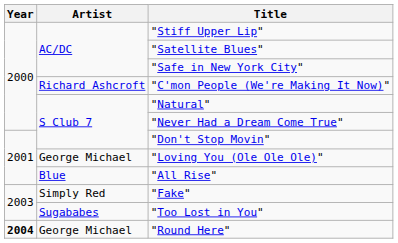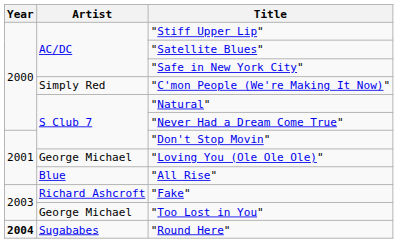"C'mon People (We're Making It Now)" | Artist: Richard Ashcroft -> Simply Red
"Fake" | Artist: Simply Red -> Richard Ashcroft
"Too Lost in You" | Artist: Sugababes -> George Michael
"Round Here" | Artist: George Michael -> Sugababes
